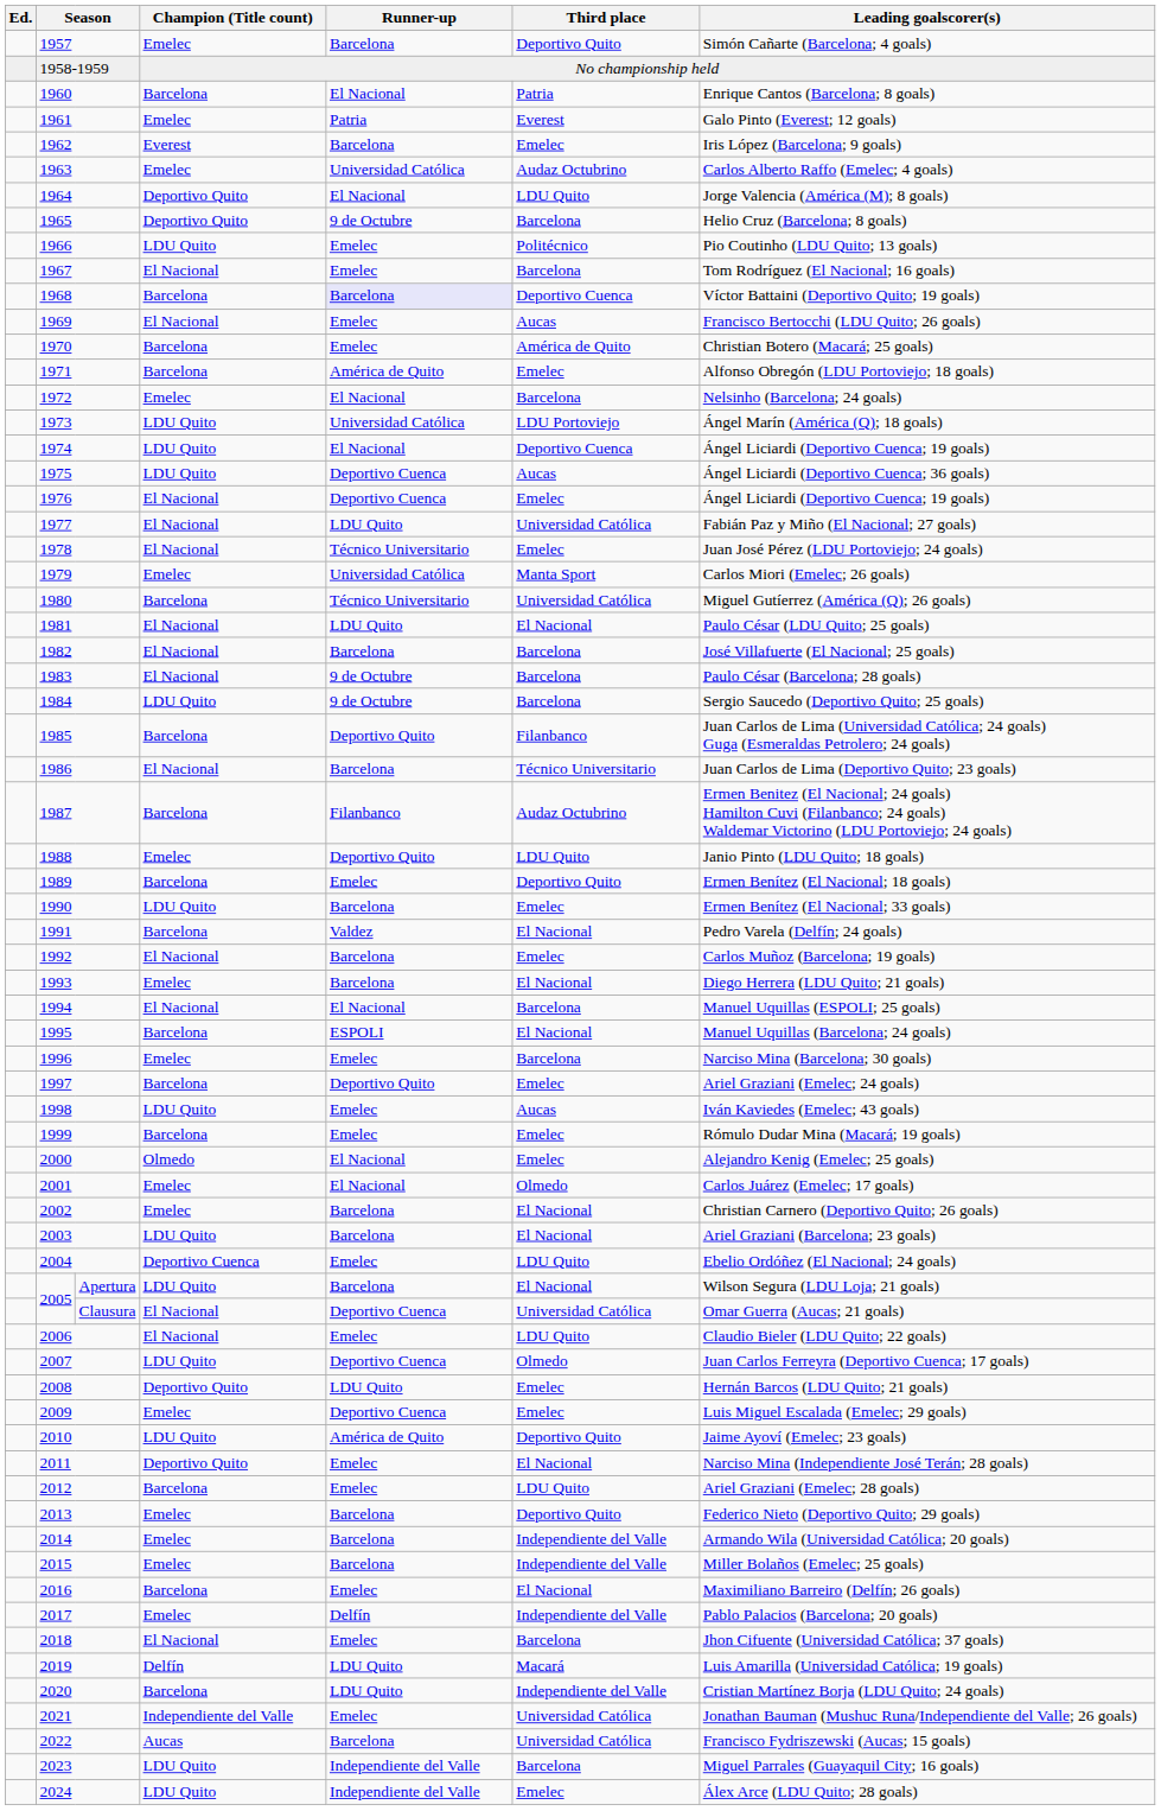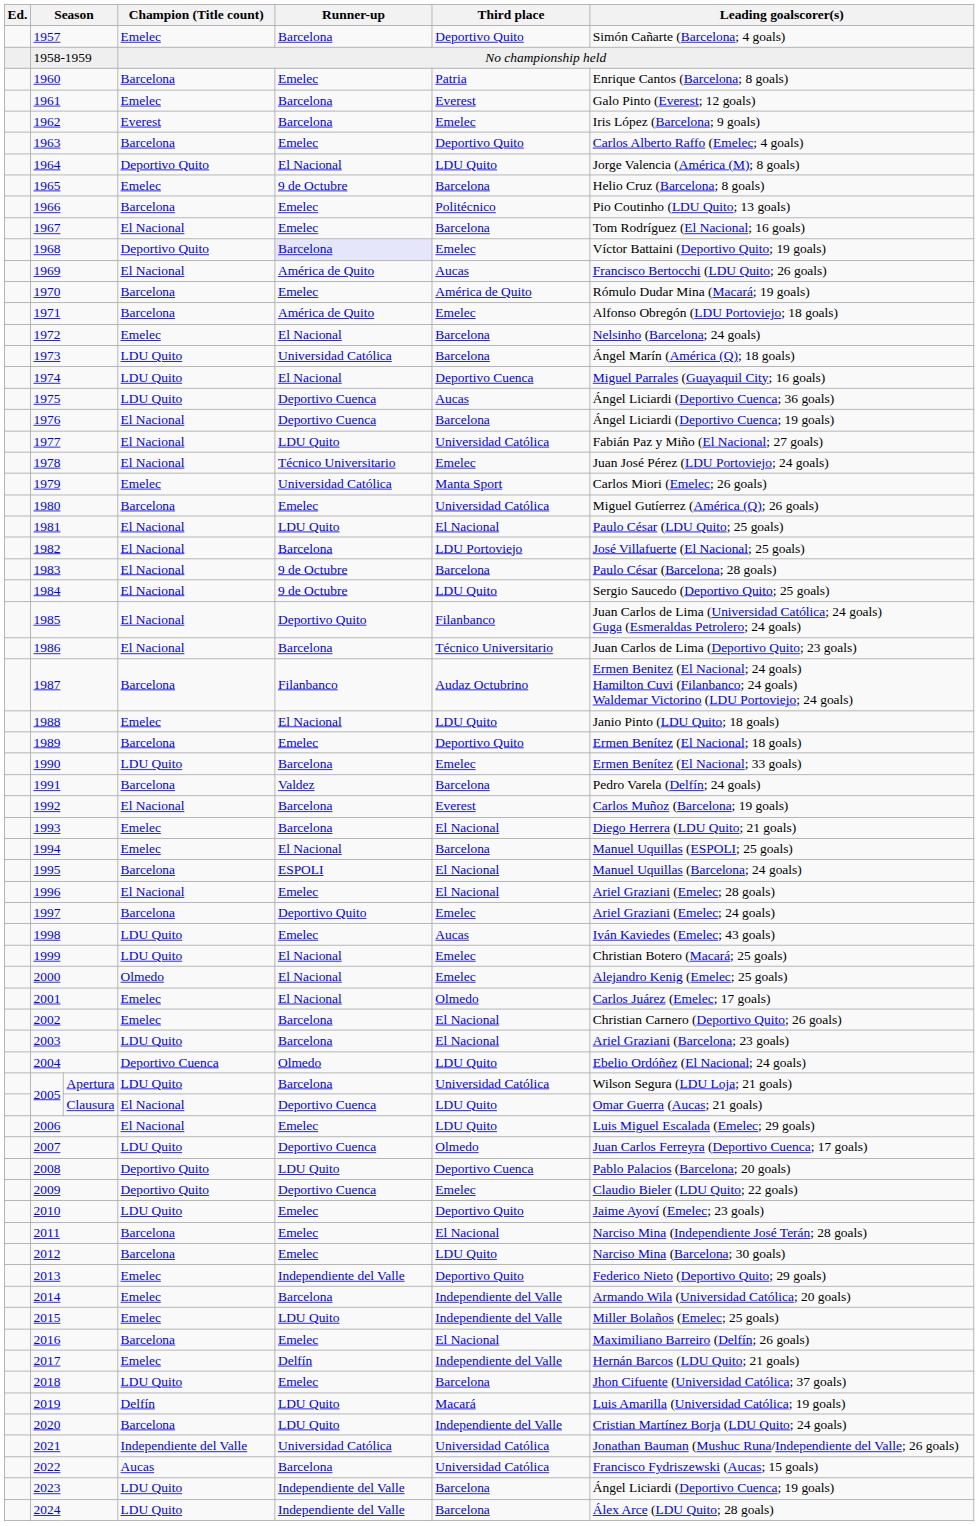1960 | Runner-up: El Nacional -> Emelec
1961 | Runner-up: Patria -> Barcelona
1963 | Champion (Title count): Emelec -> Barcelona
1963 | Runner-up: Universidad Católica -> Emelec
1963 | Third place: Audaz Octubrino -> Deportivo Quito
1965 | Champion (Title count): Deportivo Quito -> Emelec
1966 | Champion (Title count): LDU Quito -> Barcelona
1968 | Champion (Title count): Barcelona -> Deportivo Quito
1968 | Third place: Deportivo Cuenca -> Emelec
1969 | Runner-up: Emelec -> América de Quito
1970 | Leading goalscorer(s): Christian Botero (Macará; 25 goals) -> Rómulo Dudar Mina (Macará; 19 goals)
1973 | Third place: LDU Portoviejo -> Barcelona
1974 | Leading goalscorer(s): Ángel Liciardi (Deportivo Cuenca; 19 goals) -> Miguel Parrales (Guayaquil City; 16 goals)
1976 | Third place: Emelec -> Barcelona
1980 | Runner-up: Técnico Universitario -> Emelec
1982 | Third place: Barcelona -> LDU Portoviejo
1984 | Champion (Title count): LDU Quito -> El Nacional
1984 | Third place: Barcelona -> LDU Quito
1985 | Champion (Title count): Barcelona -> El Nacional
1988 | Runner-up: Deportivo Quito -> El Nacional
1991 | Third place: El Nacional -> Barcelona
1992 | Third place: Emelec -> Everest
1994 | Champion (Title count): El Nacional -> Emelec
1996 | Champion (Title count): Emelec -> El Nacional
1996 | Third place: Barcelona -> El Nacional
1996 | Leading goalscorer(s): Narciso Mina (Barcelona; 30 goals) -> Ariel Graziani (Emelec; 28 goals)
1999 | Champion (Title count): Barcelona -> LDU Quito
1999 | Runner-up: Emelec -> El Nacional
1999 | Leading goalscorer(s): Rómulo Dudar Mina (Macará; 19 goals) -> Christian Botero (Macará; 25 goals)
2004 | Runner-up: Emelec -> Olmedo
Apertura | Third place: El Nacional -> Universidad Católica
Clausura | Third place: Universidad Católica -> LDU Quito
2006 | Leading goalscorer(s): Claudio Bieler (LDU Quito; 22 goals) -> Luis Miguel Escalada (Emelec; 29 goals)
2008 | Third place: Emelec -> Deportivo Cuenca
2008 | Leading goalscorer(s): Hernán Barcos (LDU Quito; 21 goals) -> Pablo Palacios (Barcelona; 20 goals)
2009 | Champion (Title count): Emelec -> Deportivo Quito
2009 | Leading goalscorer(s): Luis Miguel Escalada (Emelec; 29 goals) -> Claudio Bieler (LDU Quito; 22 goals)
2010 | Runner-up: América de Quito -> Emelec
2011 | Champion (Title count): Deportivo Quito -> Barcelona
2012 | Leading goalscorer(s): Ariel Graziani (Emelec; 28 goals) -> Narciso Mina (Barcelona; 30 goals)
2013 | Runner-up: Barcelona -> Independiente del Valle
2015 | Runner-up: Barcelona -> LDU Quito
2017 | Leading goalscorer(s): Pablo Palacios (Barcelona; 20 goals) -> Hernán Barcos (LDU Quito; 21 goals)
2018 | Champion (Title count): El Nacional -> LDU Quito
2021 | Runner-up: Emelec -> Universidad Católica
2023 | Leading goalscorer(s): Miguel Parrales (Guayaquil City; 16 goals) -> Ángel Liciardi (Deportivo Cuenca; 19 goals)
2024 | Third place: Emelec -> Barcelona
